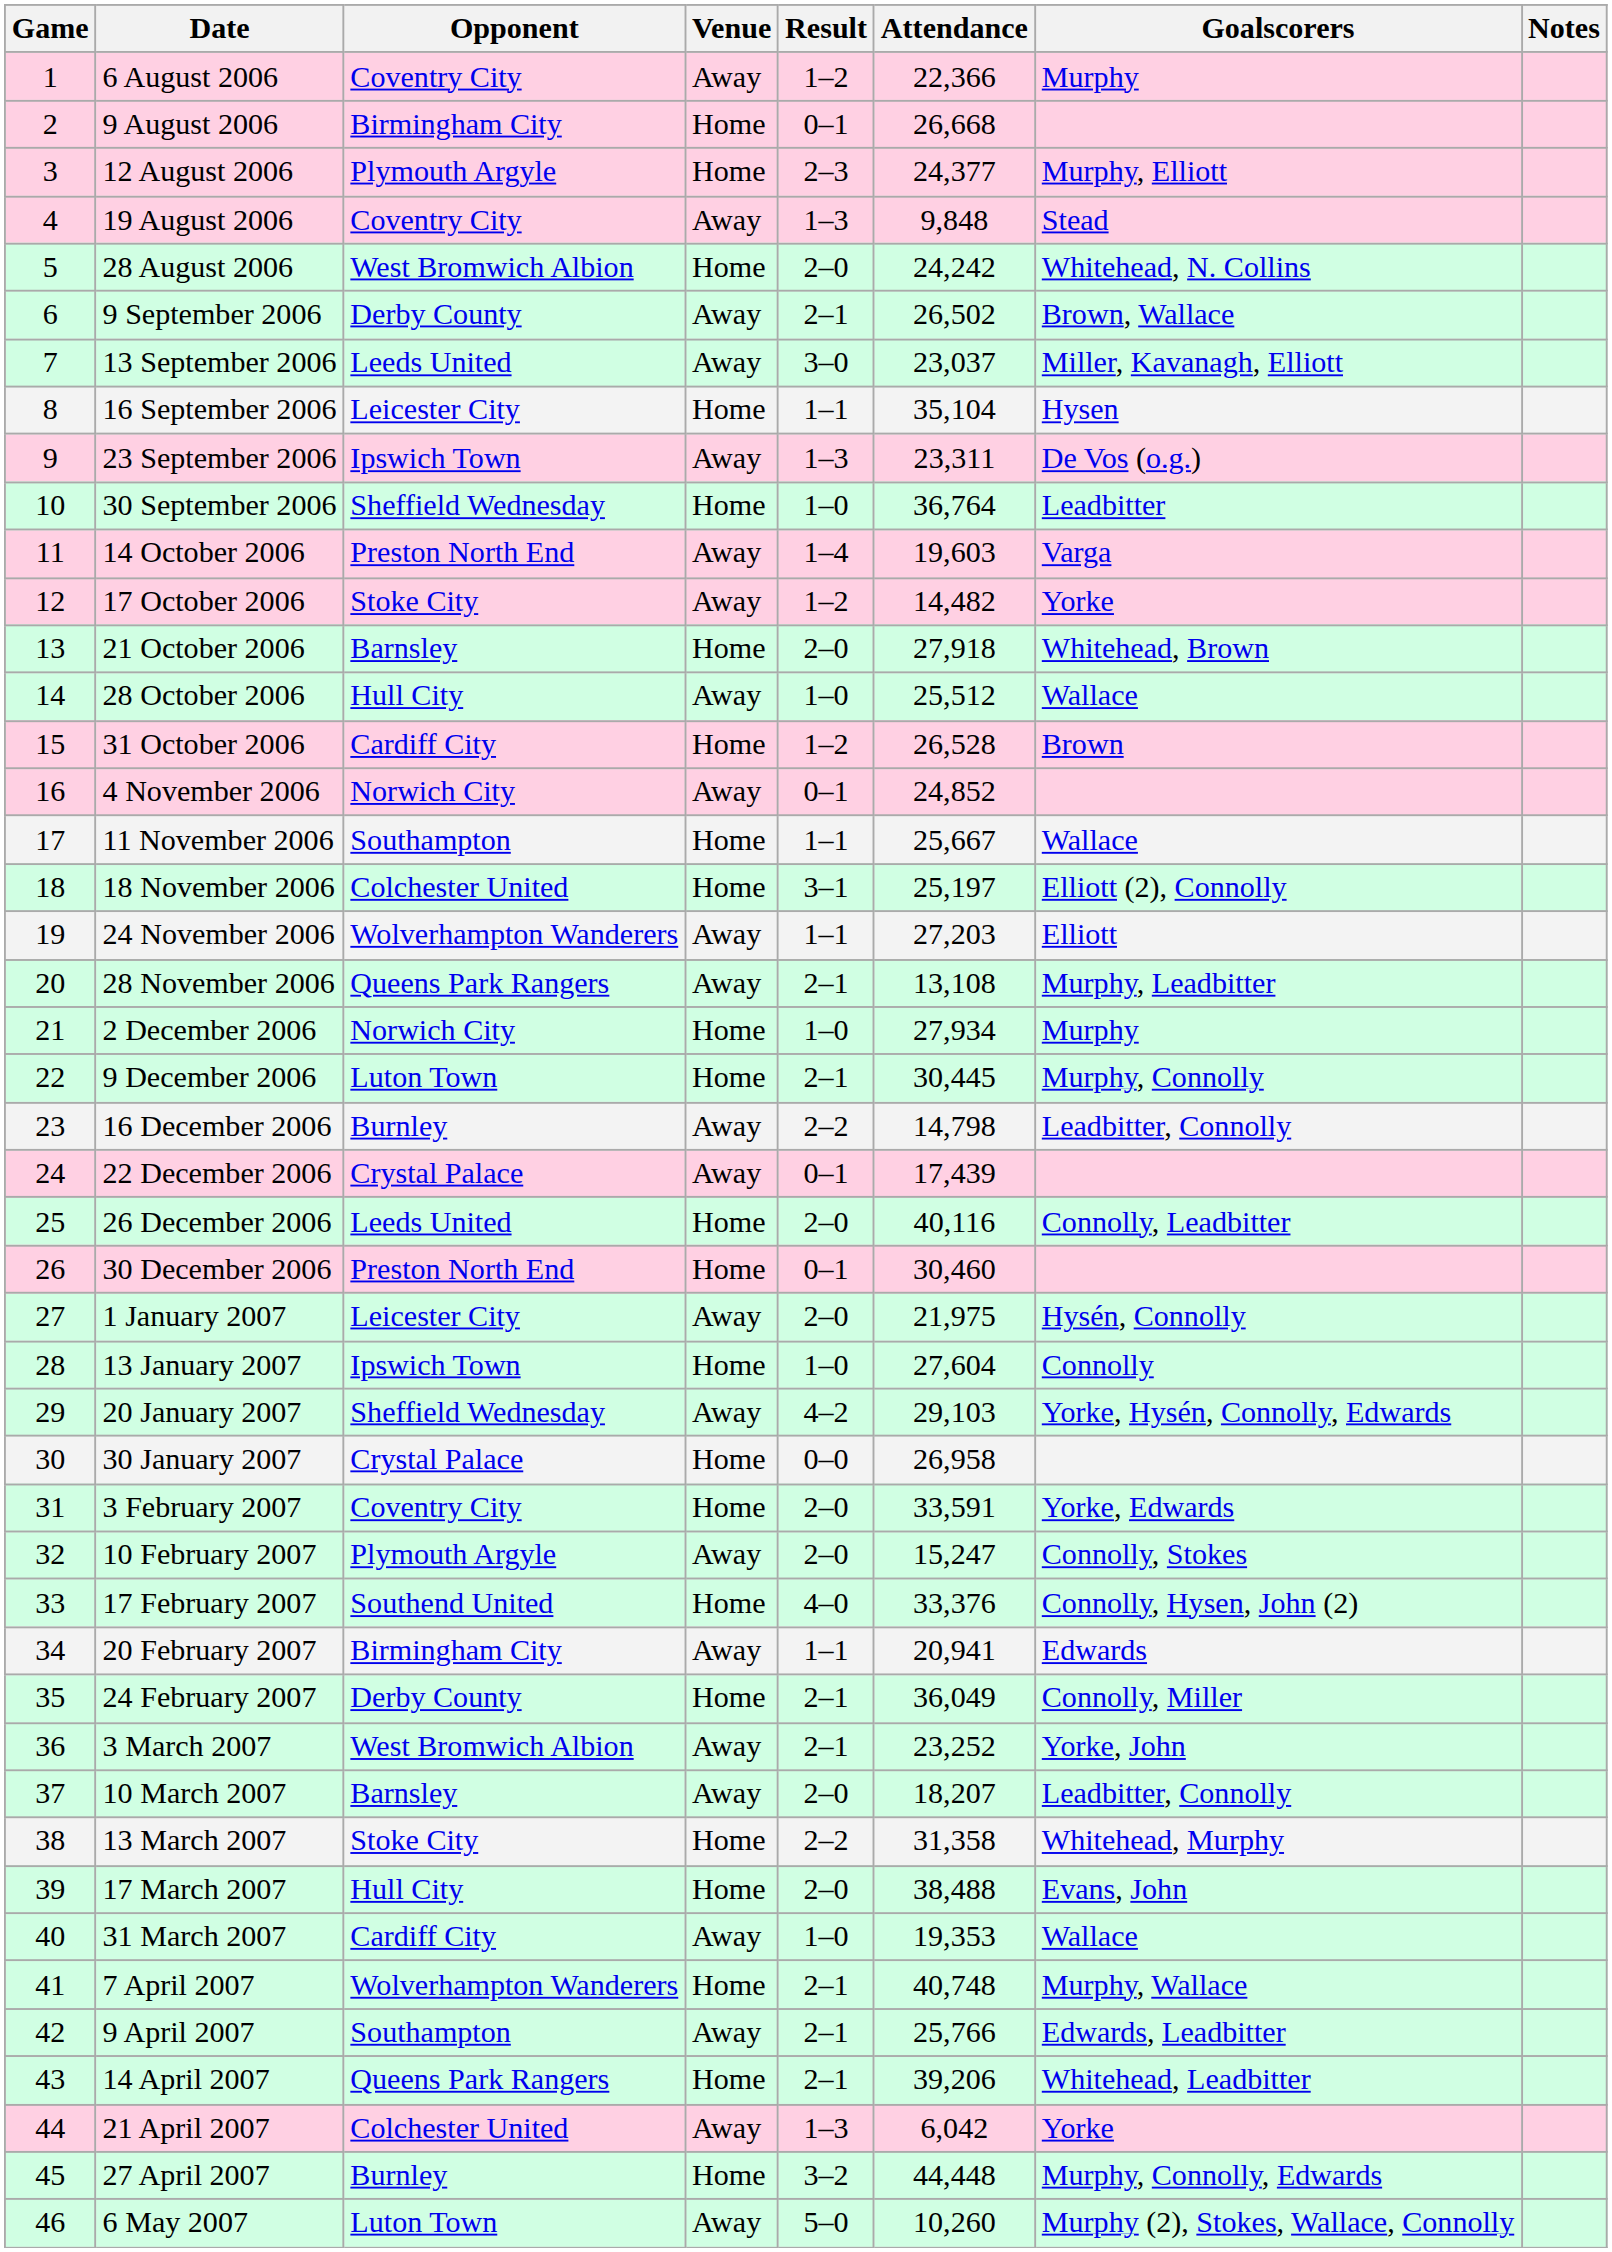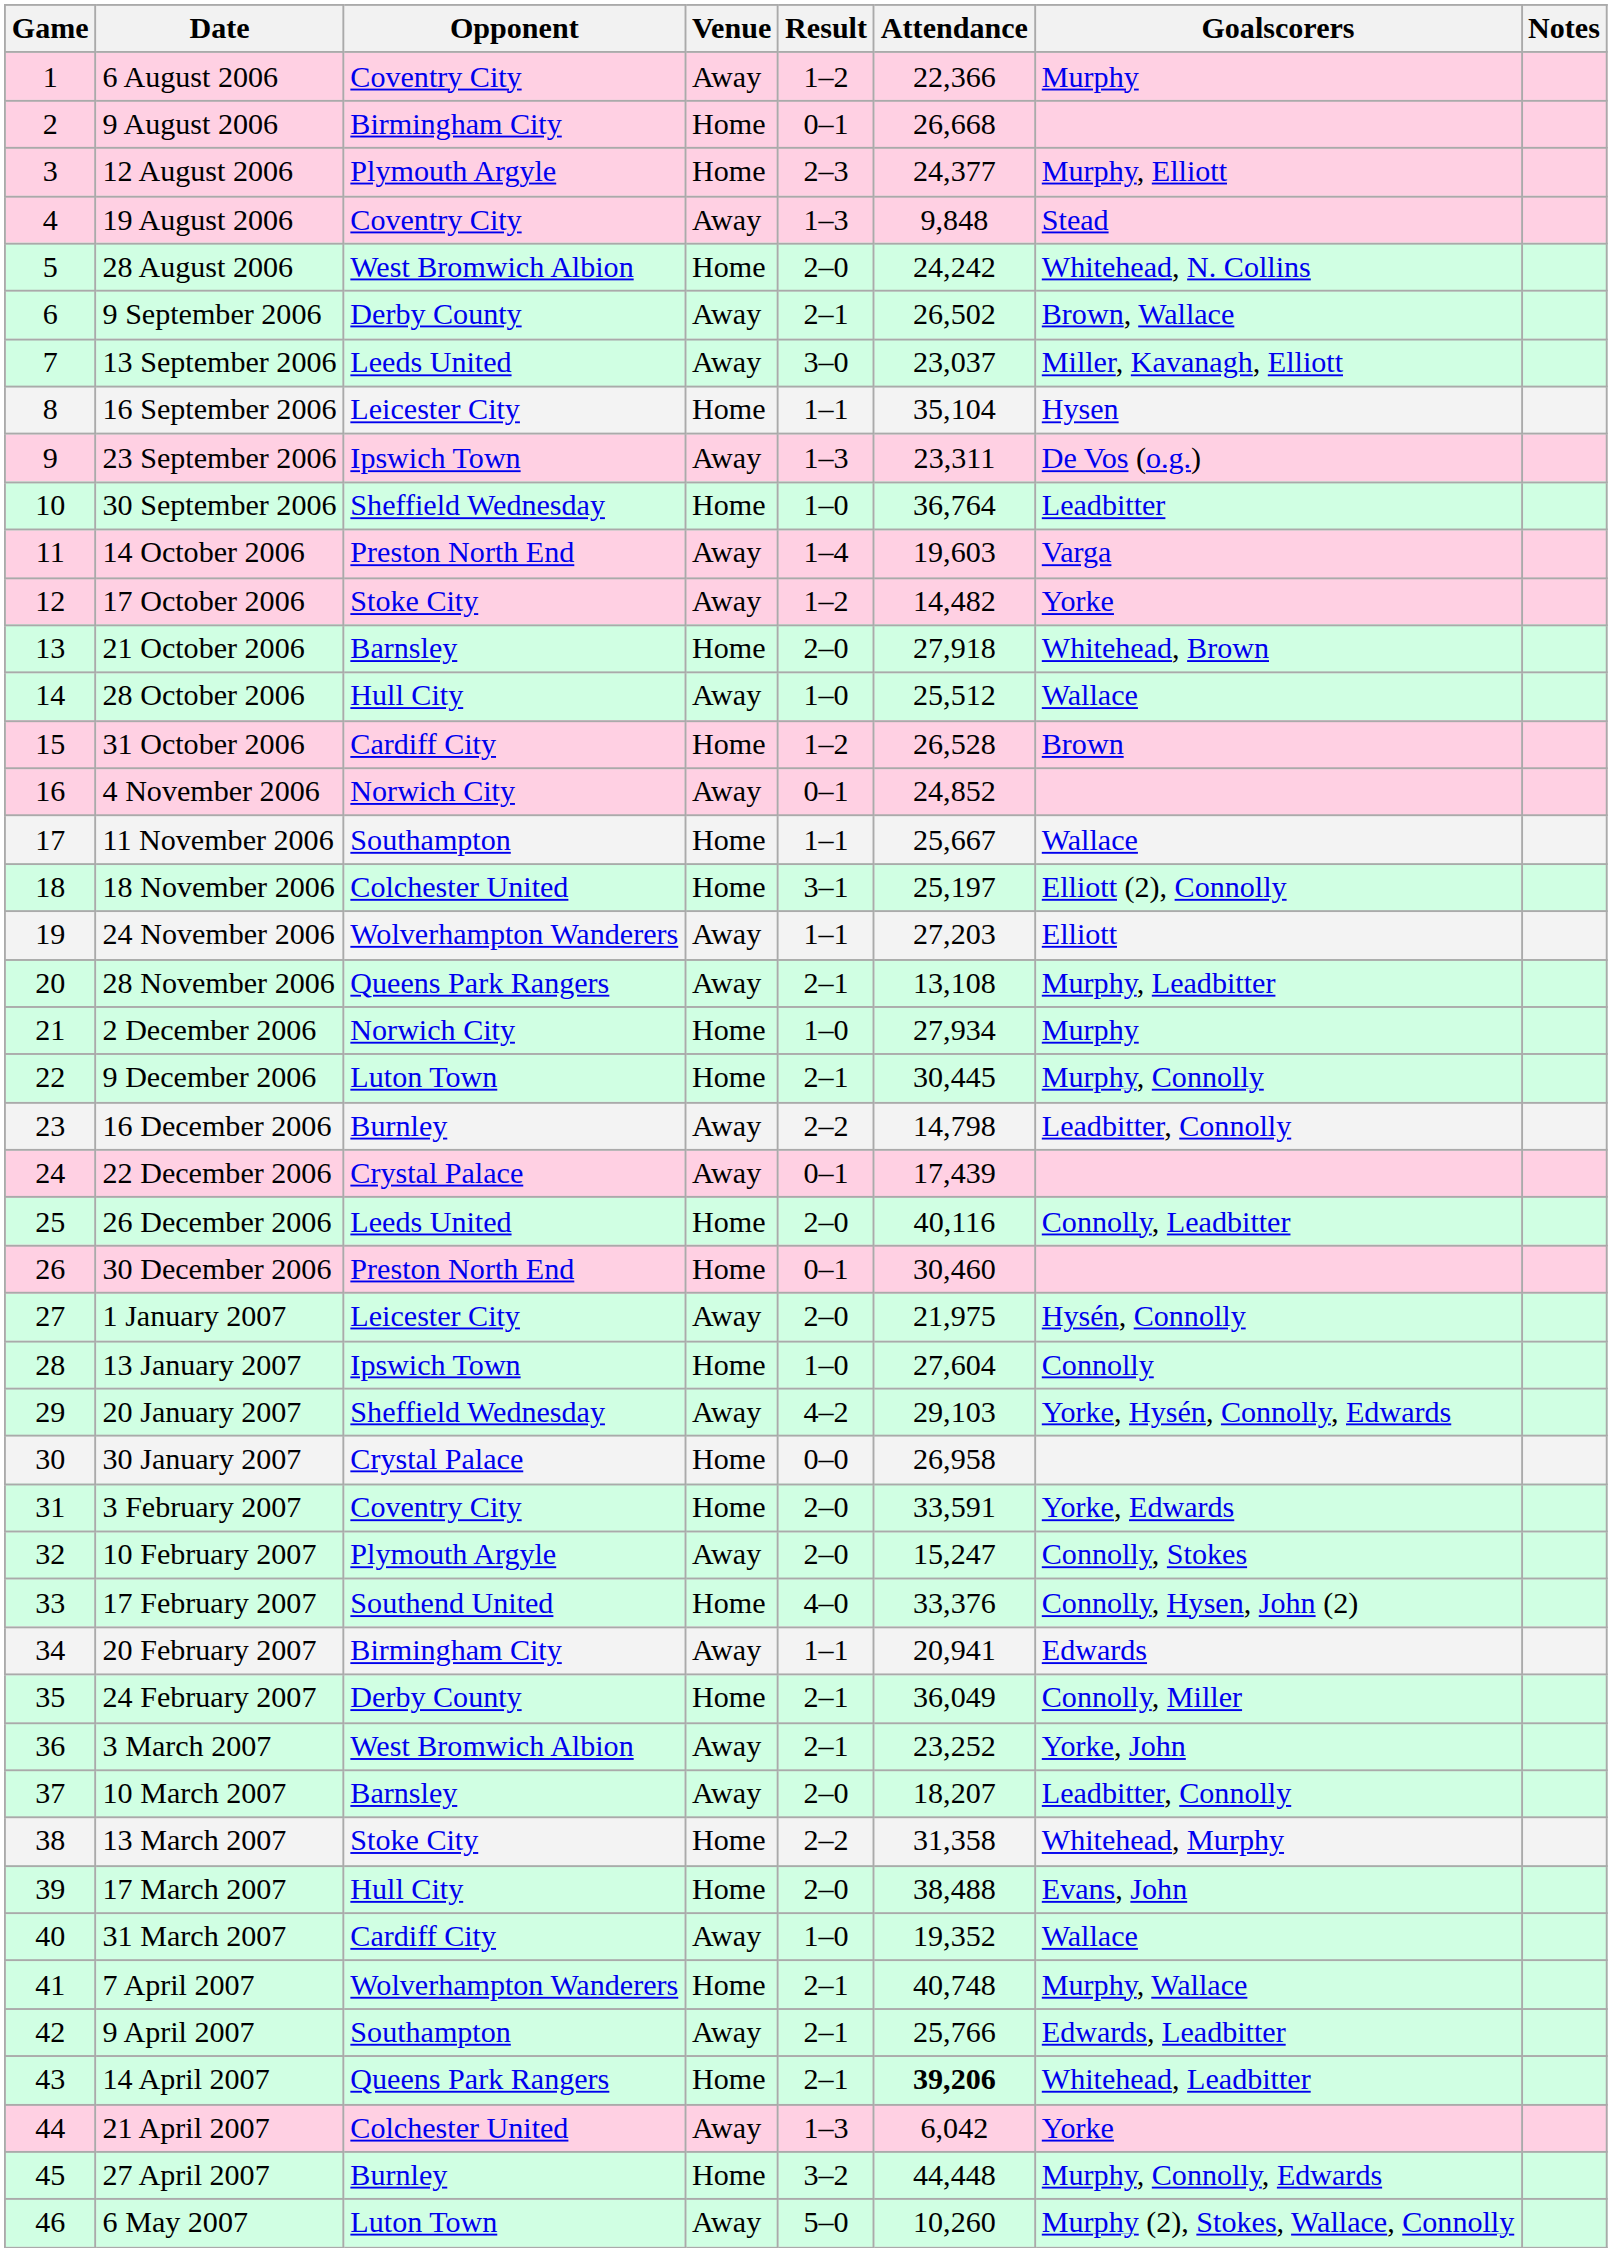31 March 2007 | Attendance: 19,353 -> 19,352
14 April 2007 | Attendance: normal -> bold
